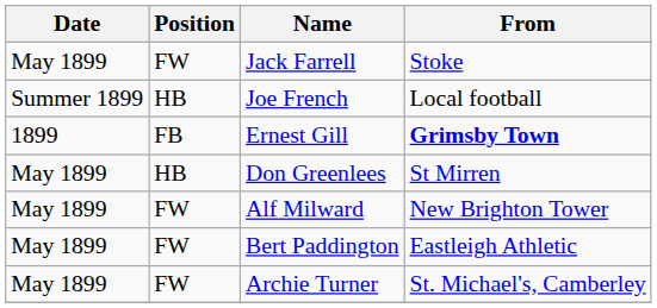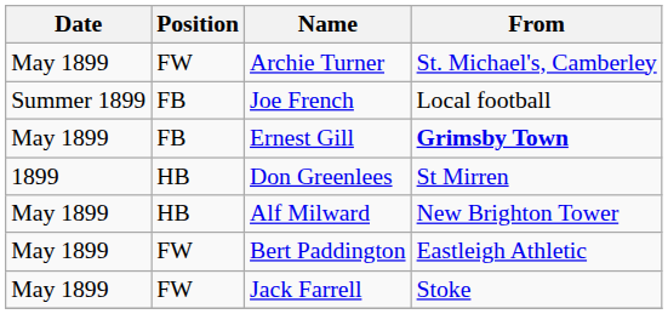rows swapped: Jack Farrell <-> Archie Turner
Joe French | Position: HB -> FB
Ernest Gill | Date: 1899 -> May 1899
Don Greenlees | Date: May 1899 -> 1899
Alf Milward | Position: FW -> HB
